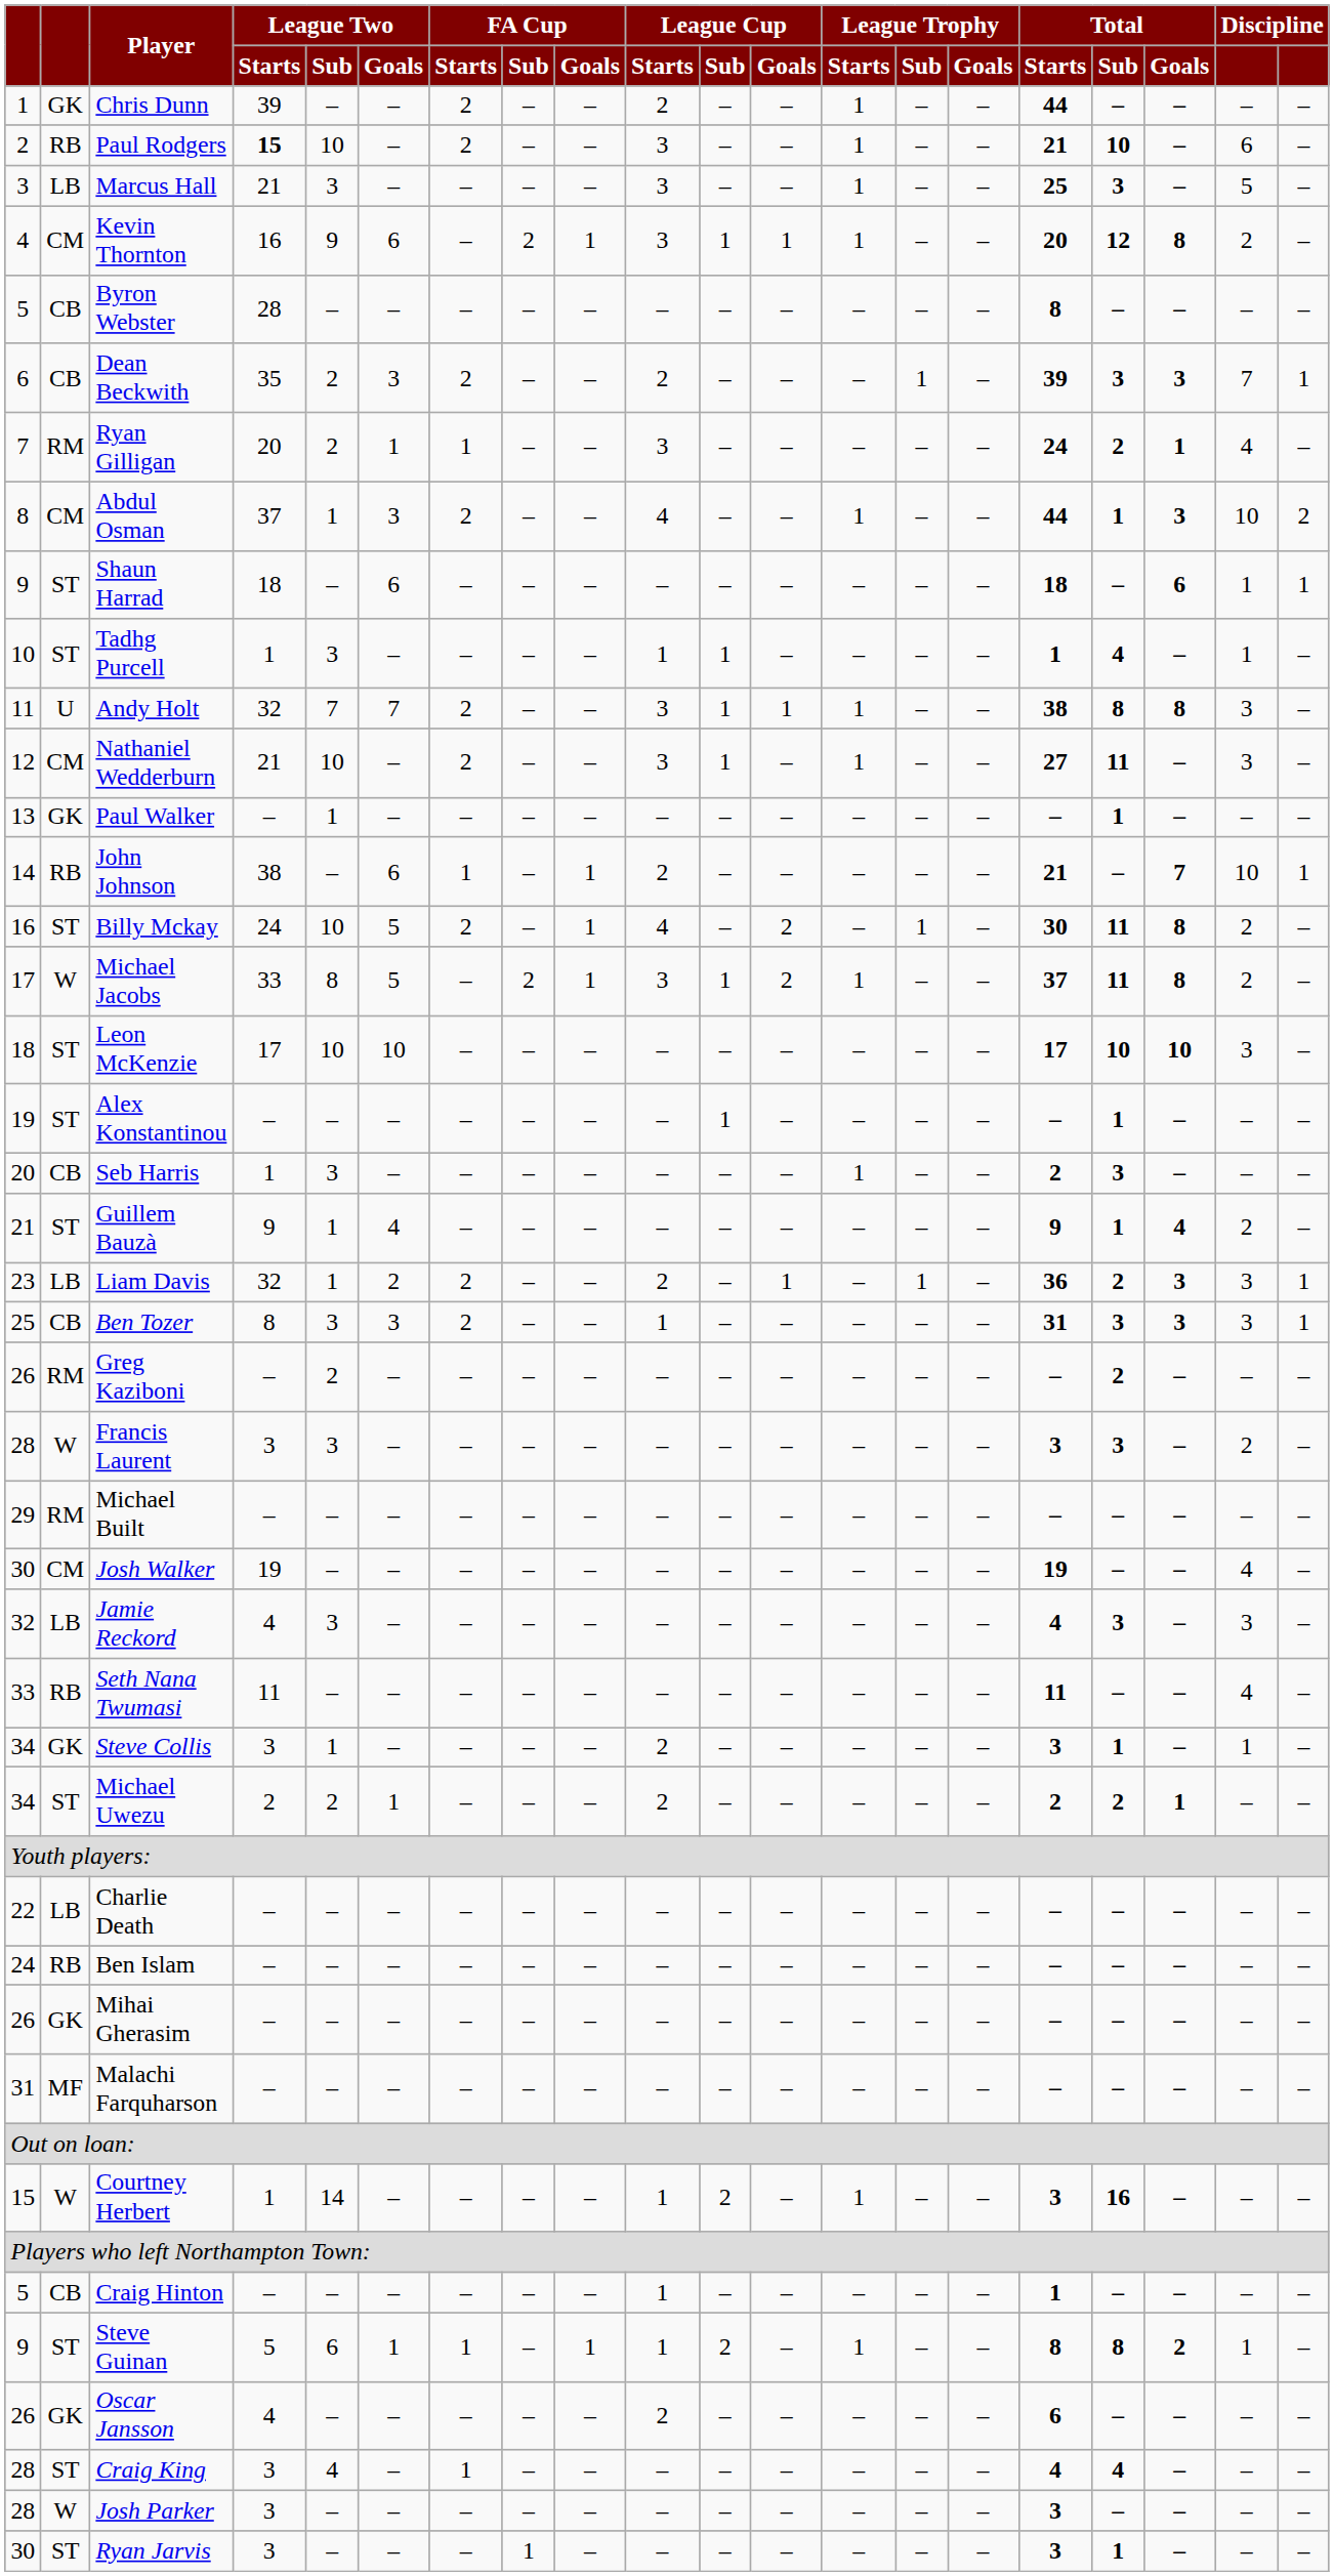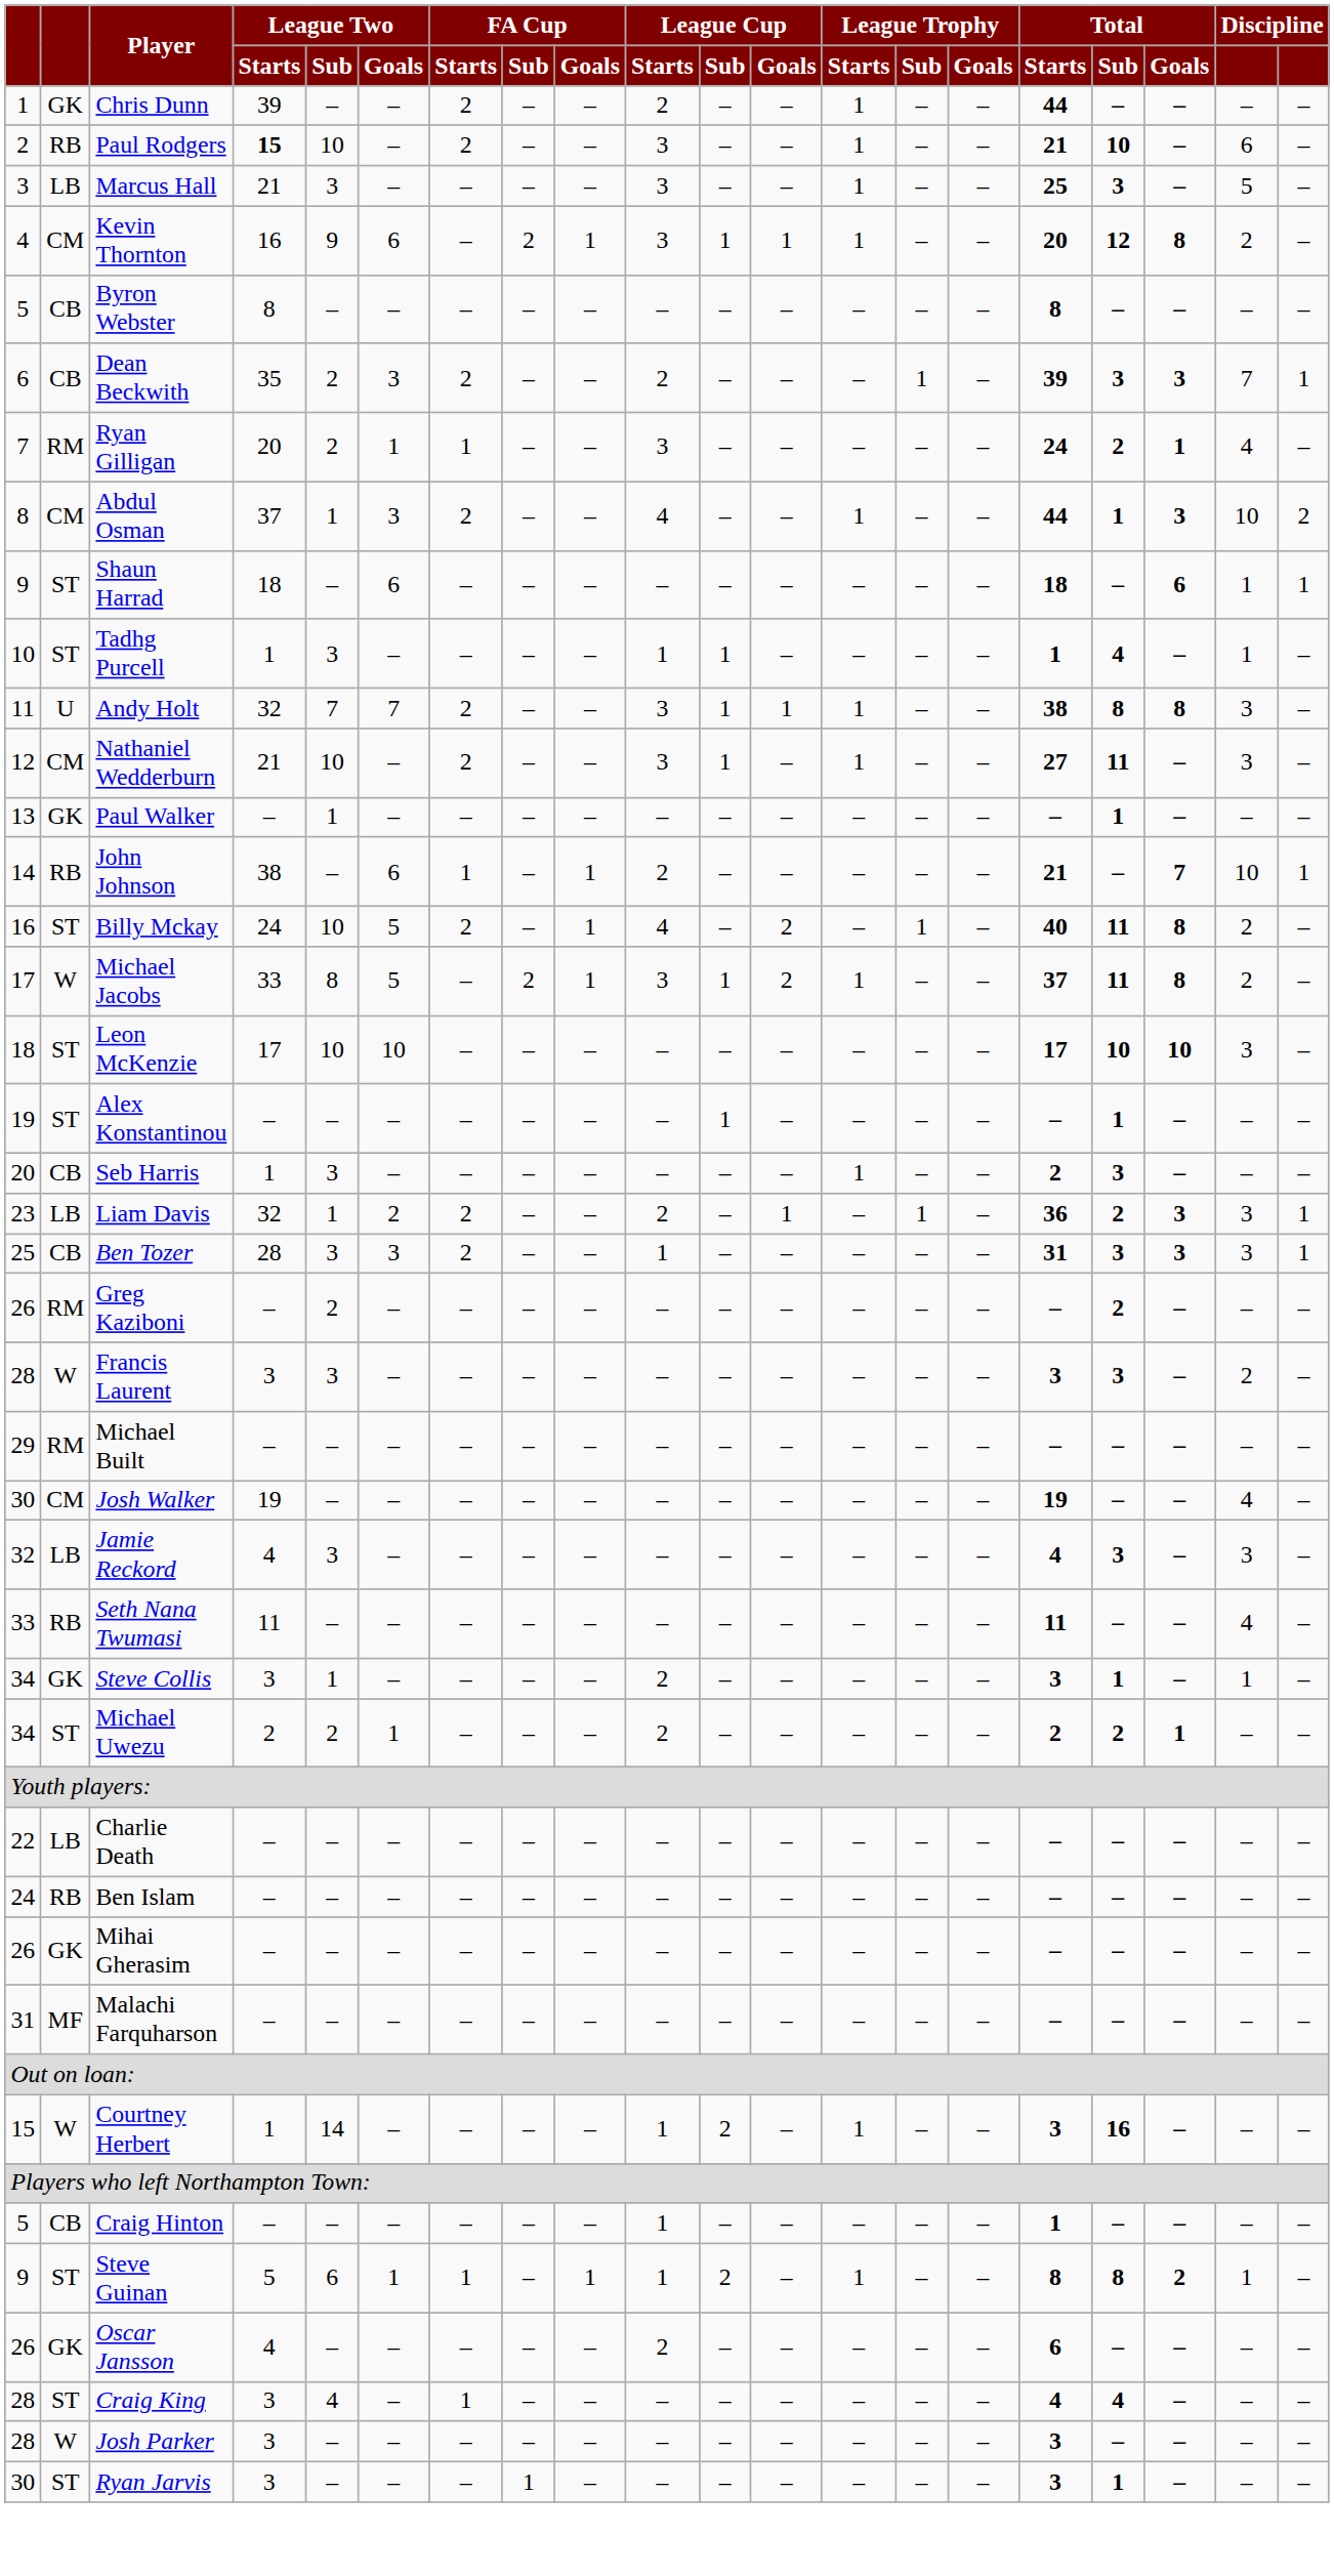Byron Webster | League Two / Starts: 28 -> 8
Billy Mckay | Total / Starts: 30 -> 40
- row: 21 | ST | Guillem Bauzà | 9 | 1 | 4 | – | – | – | – | – | – | – | – | – | 9 | 1 | 4 | 2 | –
Ben Tozer | League Two / Starts: 8 -> 28
